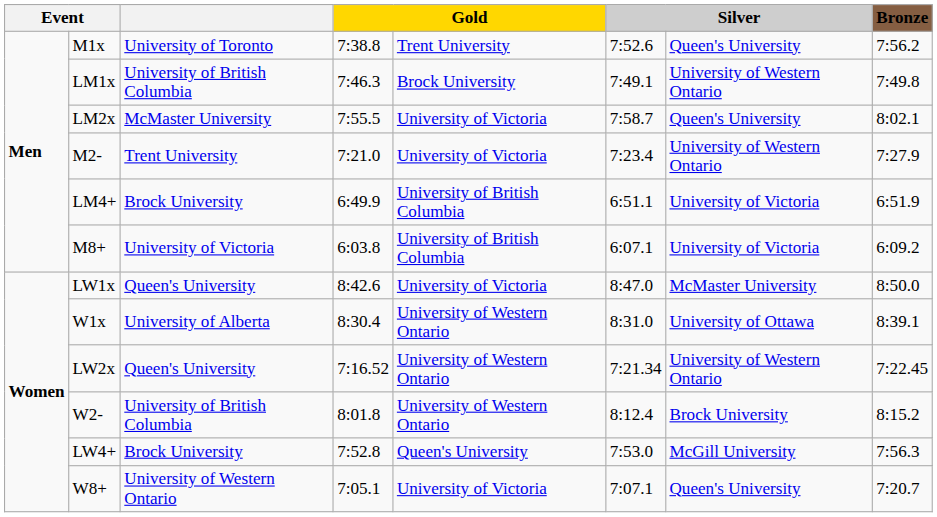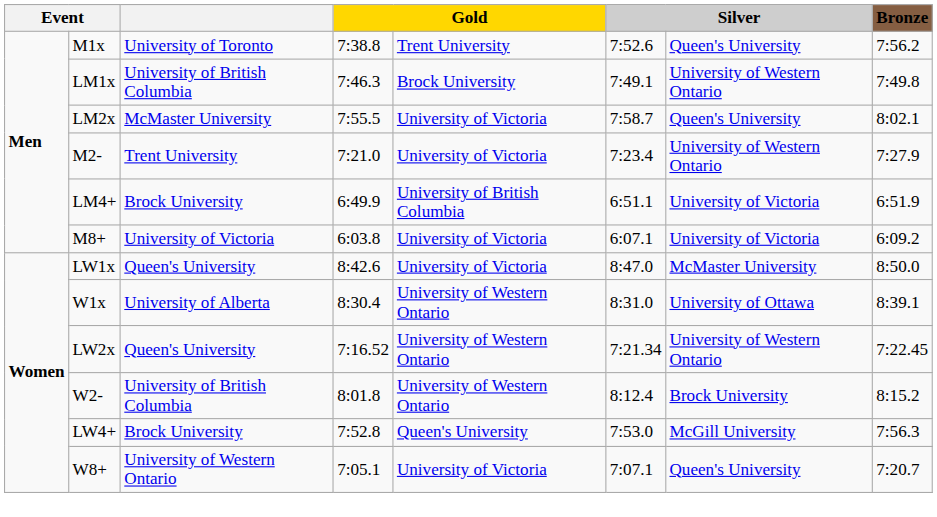M8+ | column 5: University of British Columbia -> University of Victoria
